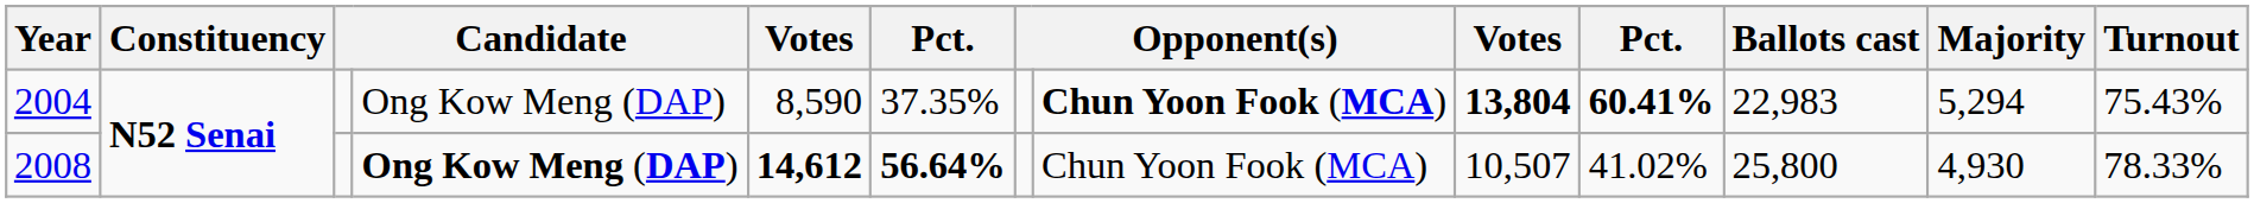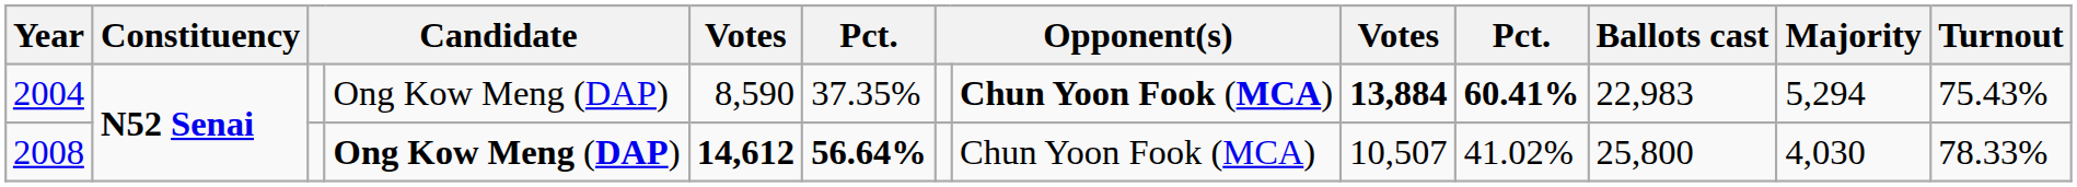2004 | column 9: 13,804 -> 13,884
2008 | Majority: 4,930 -> 4,030
